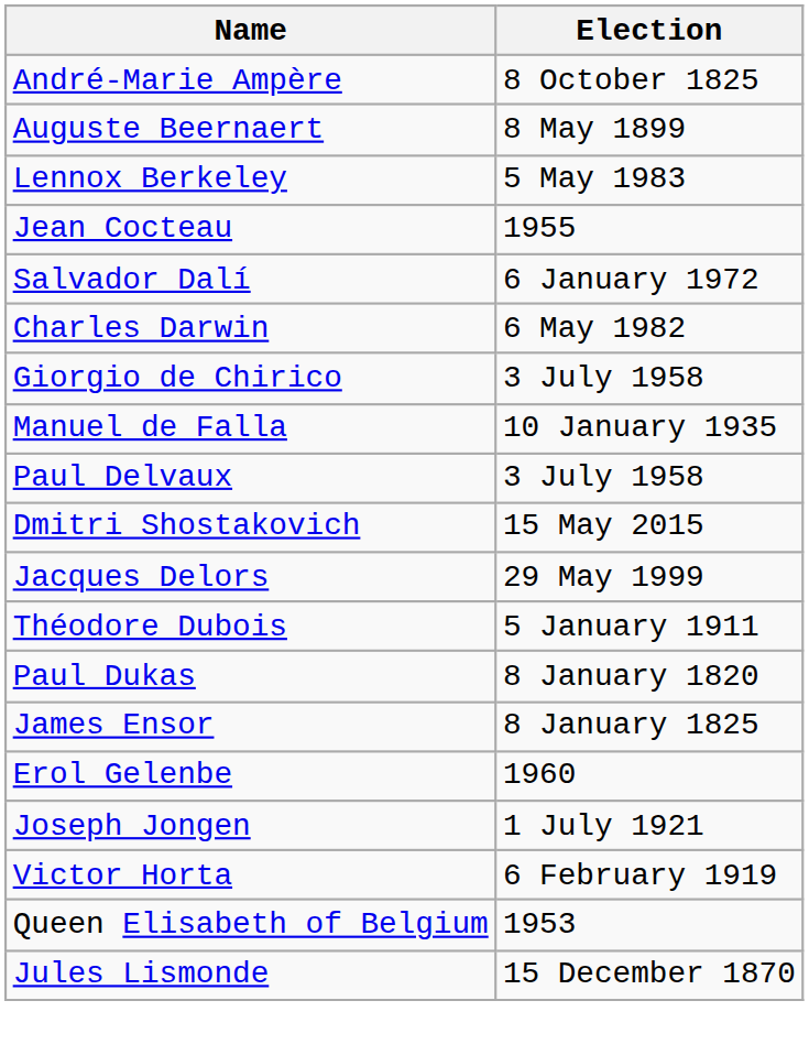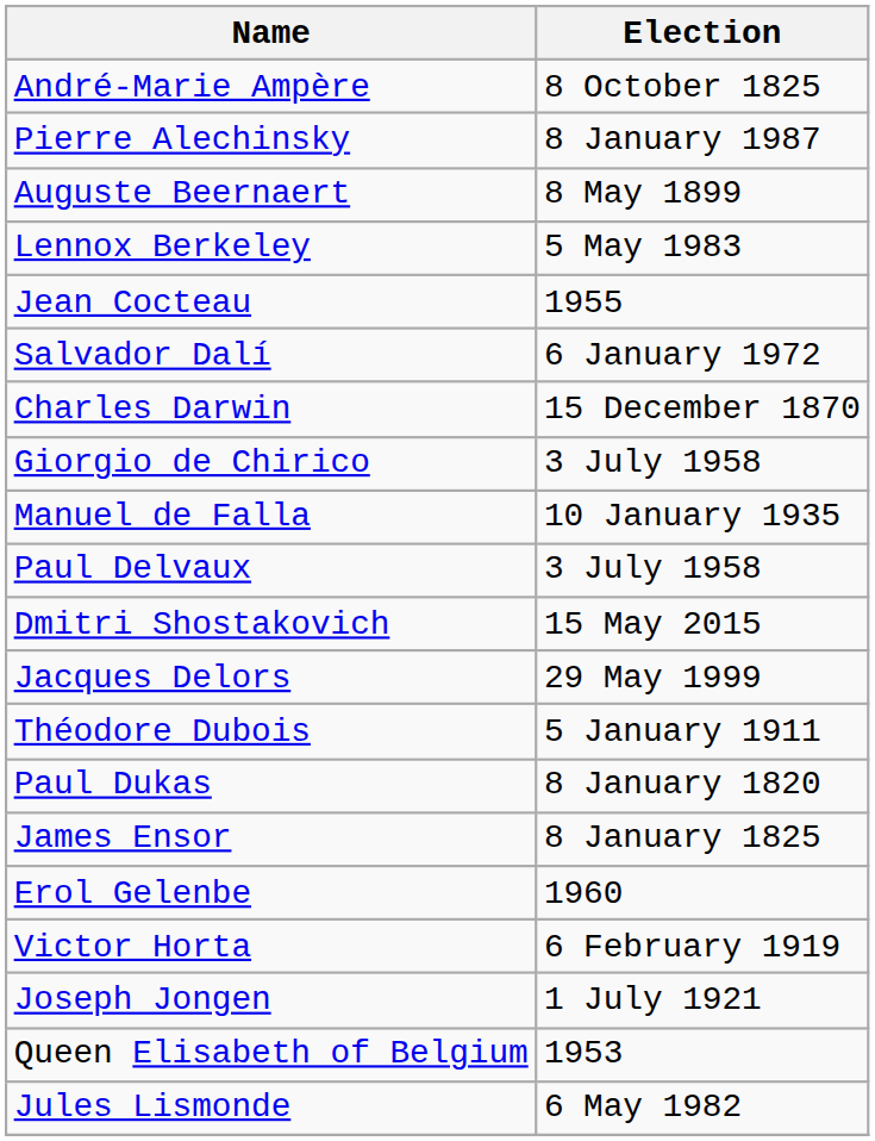+ row: Pierre Alechinsky | 8 January 1987
Charles Darwin | Election: 6 May 1982 -> 15 December 1870
rows swapped: Victor Horta <-> Joseph Jongen
Jules Lismonde | Election: 15 December 1870 -> 6 May 1982
